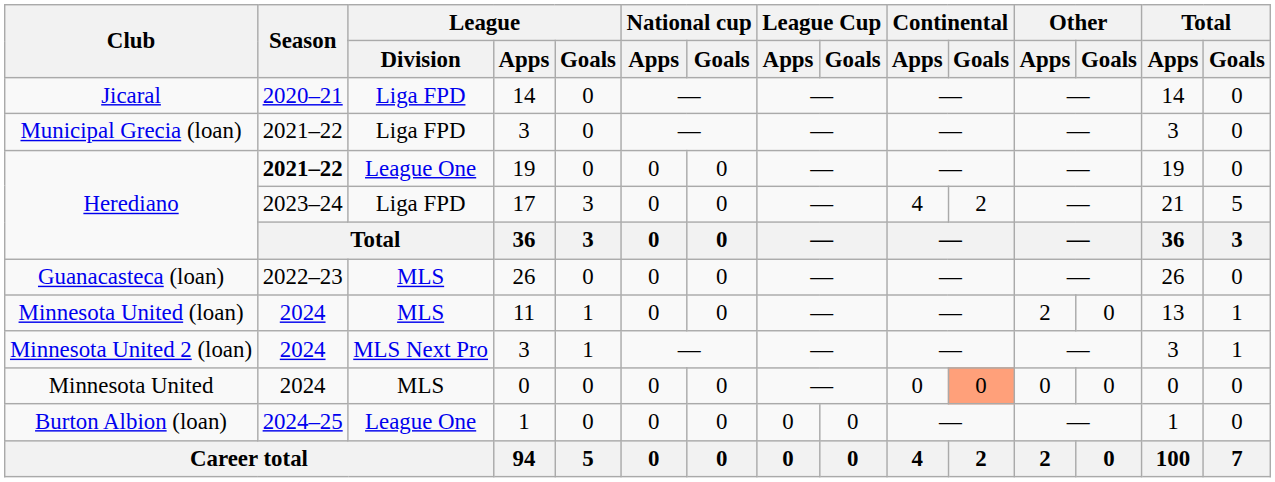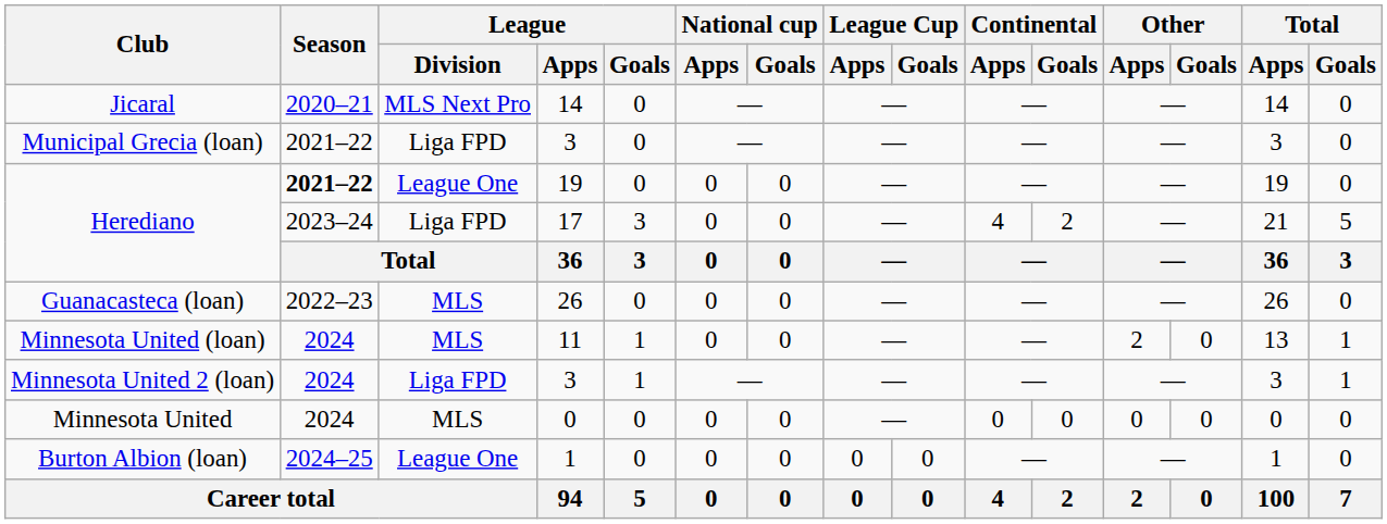Jicaral | League / Division: Liga FPD -> MLS Next Pro
Minnesota United 2 (loan) | League / Division: MLS Next Pro -> Liga FPD
Minnesota United | Continental / Goals: lightsalmon background -> no background
